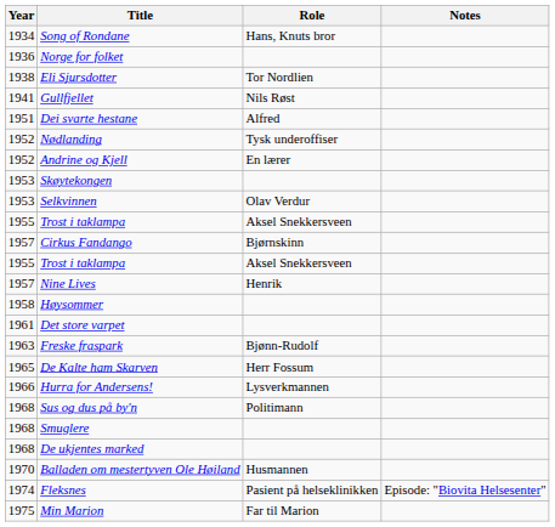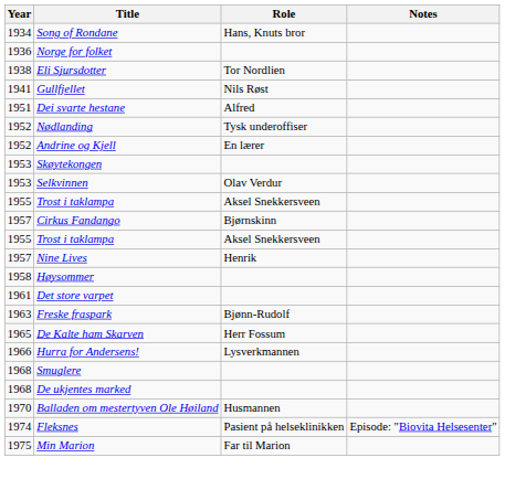- row: 1968 | Sus og dus på by'n | Politimann
